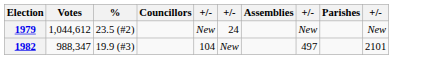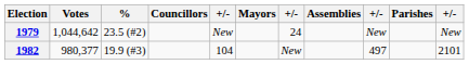+ column: Mayors
1979 | Votes: 1,044,612 -> 1,044,642
1982 | Votes: 988,347 -> 980,377
